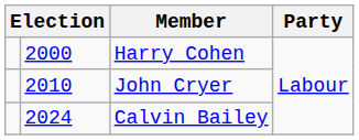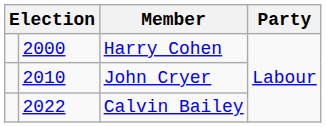Calvin Bailey | column 2: 2024 -> 2022
